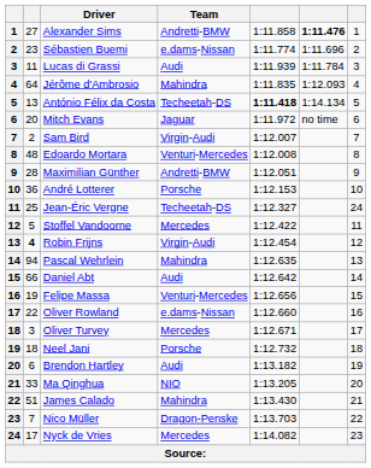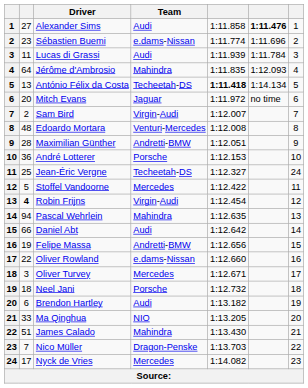Alexander Sims | Team: Andretti-BMW -> Audi
Felipe Massa | Team: Venturi-Mercedes -> Andretti-BMW
